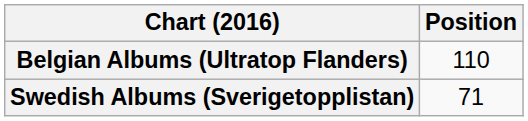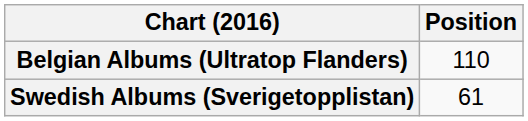Swedish Albums (Sverigetopplistan) | Position: 71 -> 61
